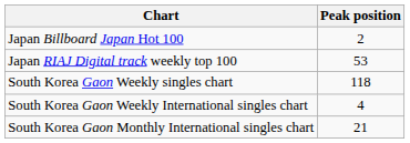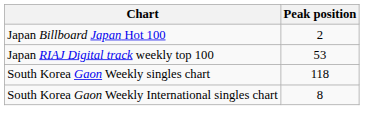South Korea Gaon Weekly International singles chart | Peak position: 4 -> 8
- row: South Korea Gaon Monthly International singles chart | 21
